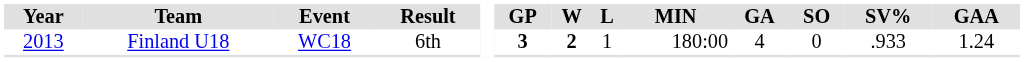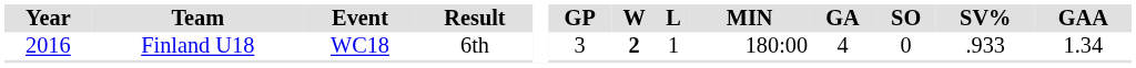Finland U18 | Year: 2013 -> 2016
Finland U18 | GP: bold -> normal
Finland U18 | GAA: 1.24 -> 1.34
